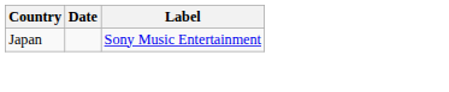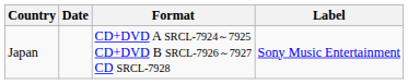+ column: Format | CD+DVD A SRCL-7924～7925 CD+DVD B SRCL-7926～7927 CD SRCL-7928
